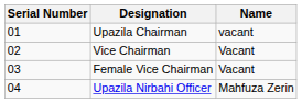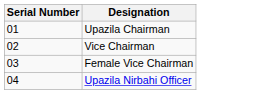- column: Name | vacant | Vacant | Vacant | Mahfuza Zerin
